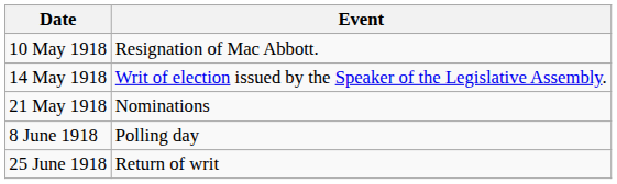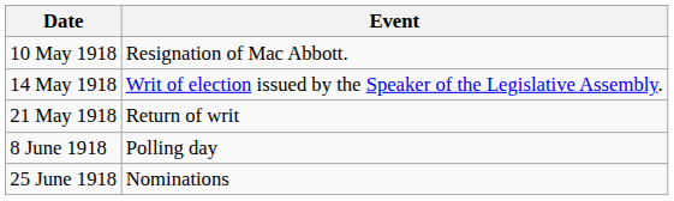21 May 1918 | Event: Nominations -> Return of writ
25 June 1918 | Event: Return of writ -> Nominations
